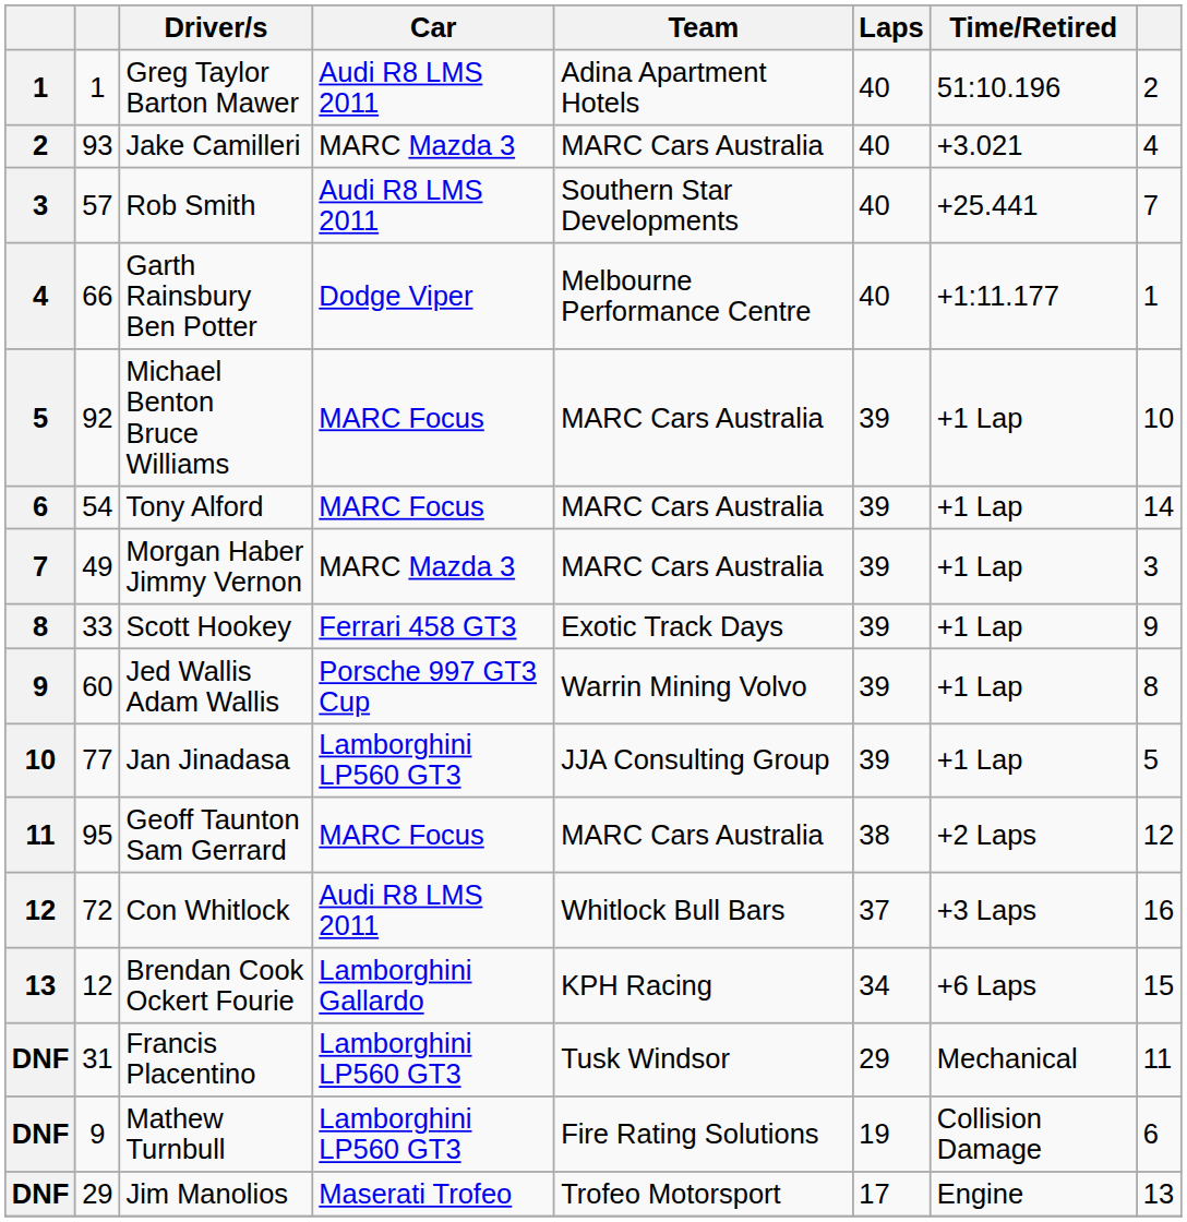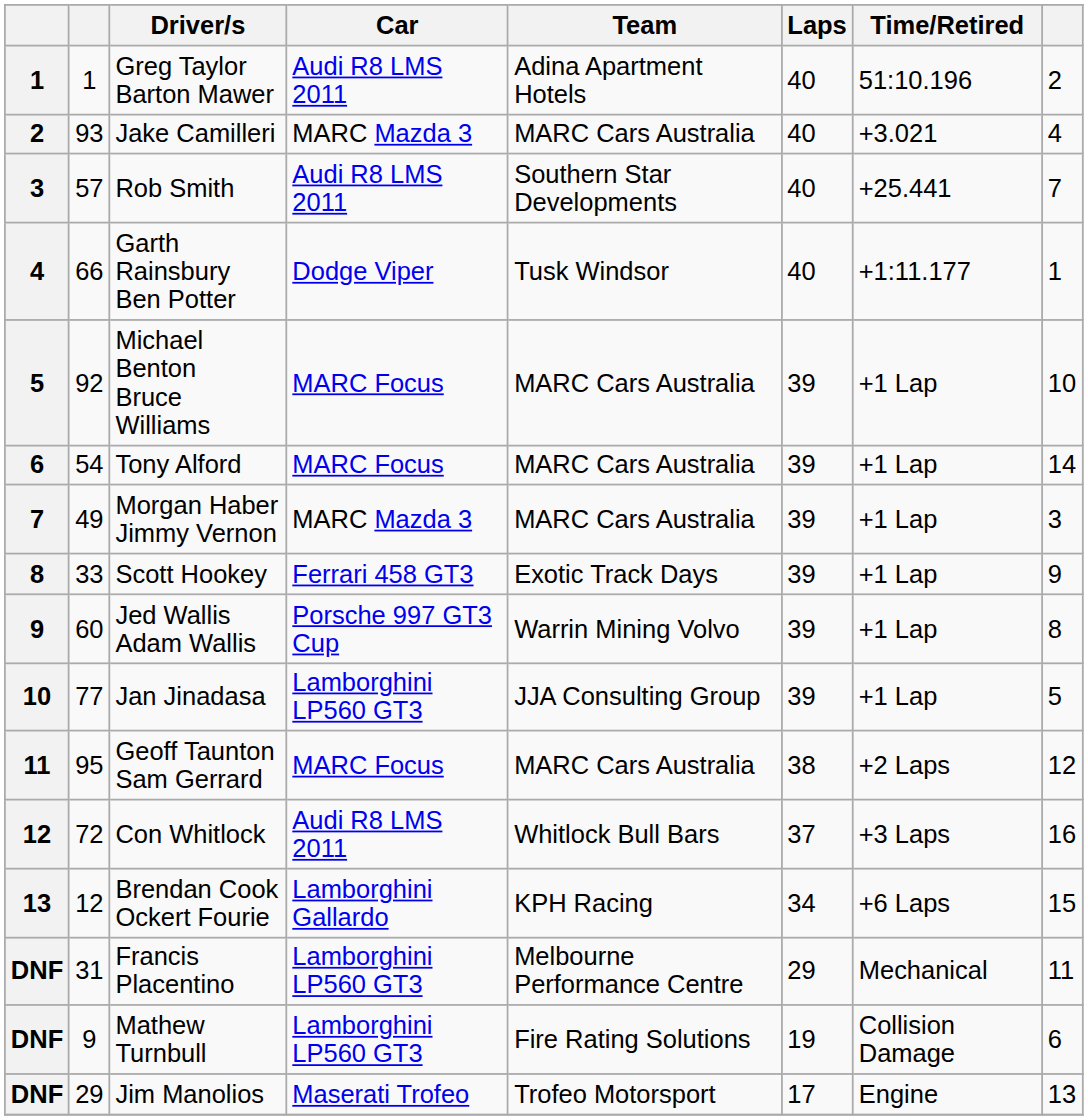Garth Rainsbury Ben Potter | Team: Melbourne Performance Centre -> Tusk Windsor
Francis Placentino | Team: Tusk Windsor -> Melbourne Performance Centre
